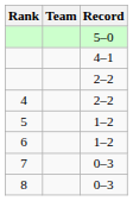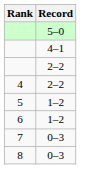- column: Team
